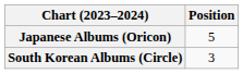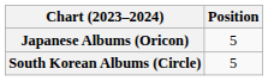South Korean Albums (Circle) | Position: 3 -> 5
